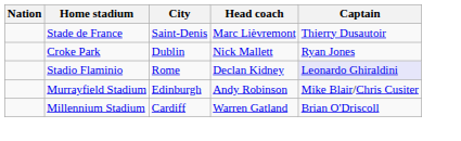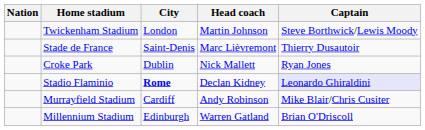+ row: Twickenham Stadium | London | Martin Johnson | Steve Borthwick/Lewis Moody
Stadio Flaminio | City: normal -> bold
Murrayfield Stadium | City: Edinburgh -> Cardiff
Millennium Stadium | City: Cardiff -> Edinburgh
